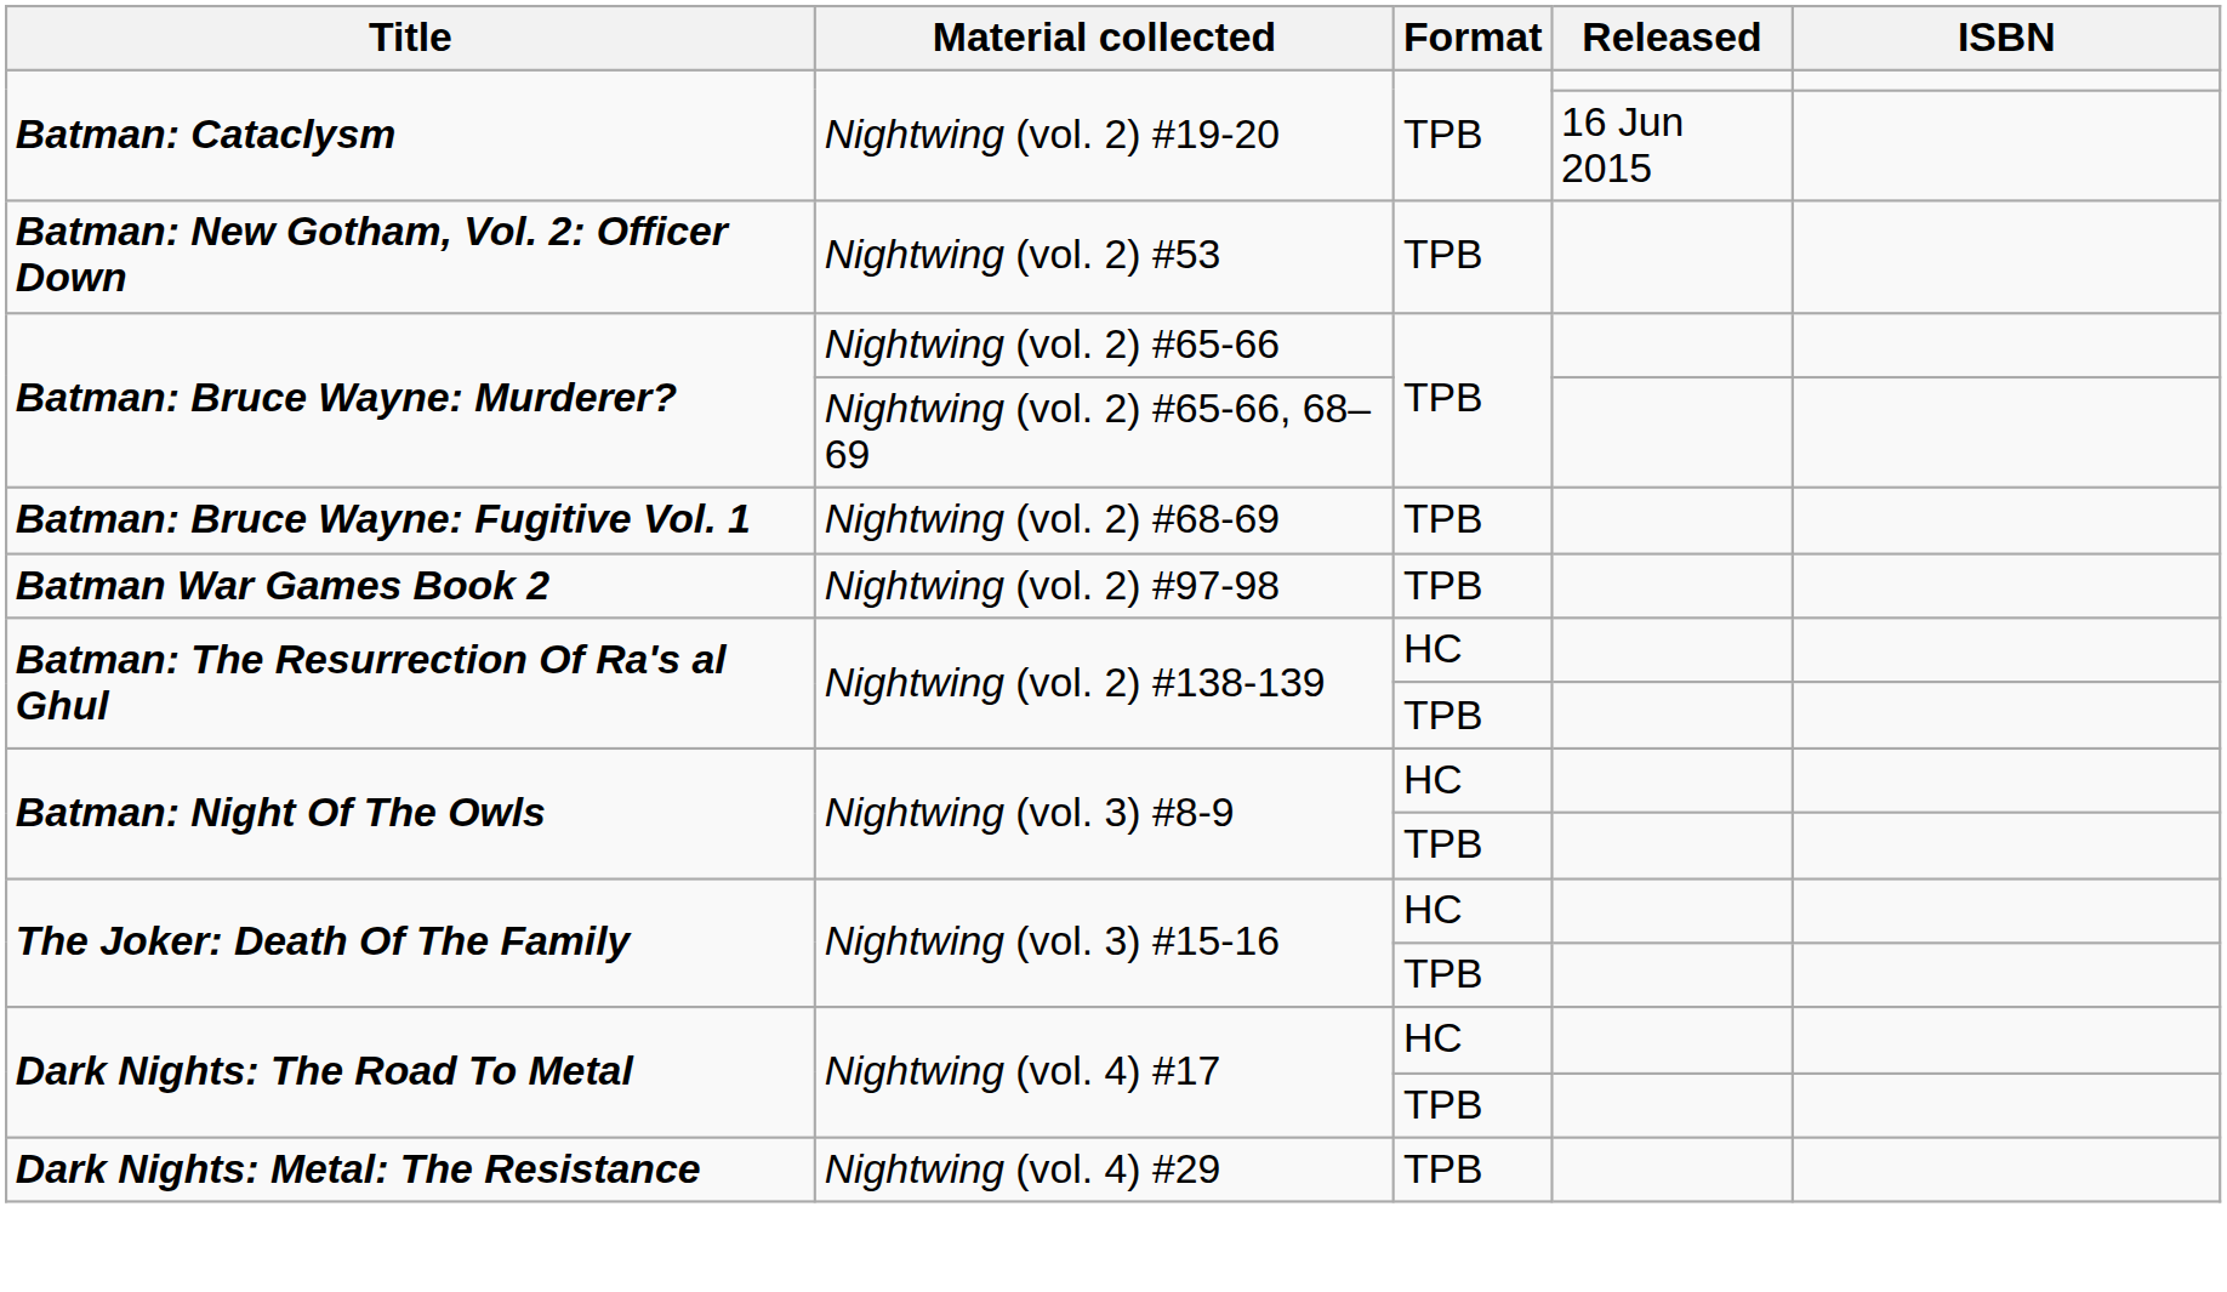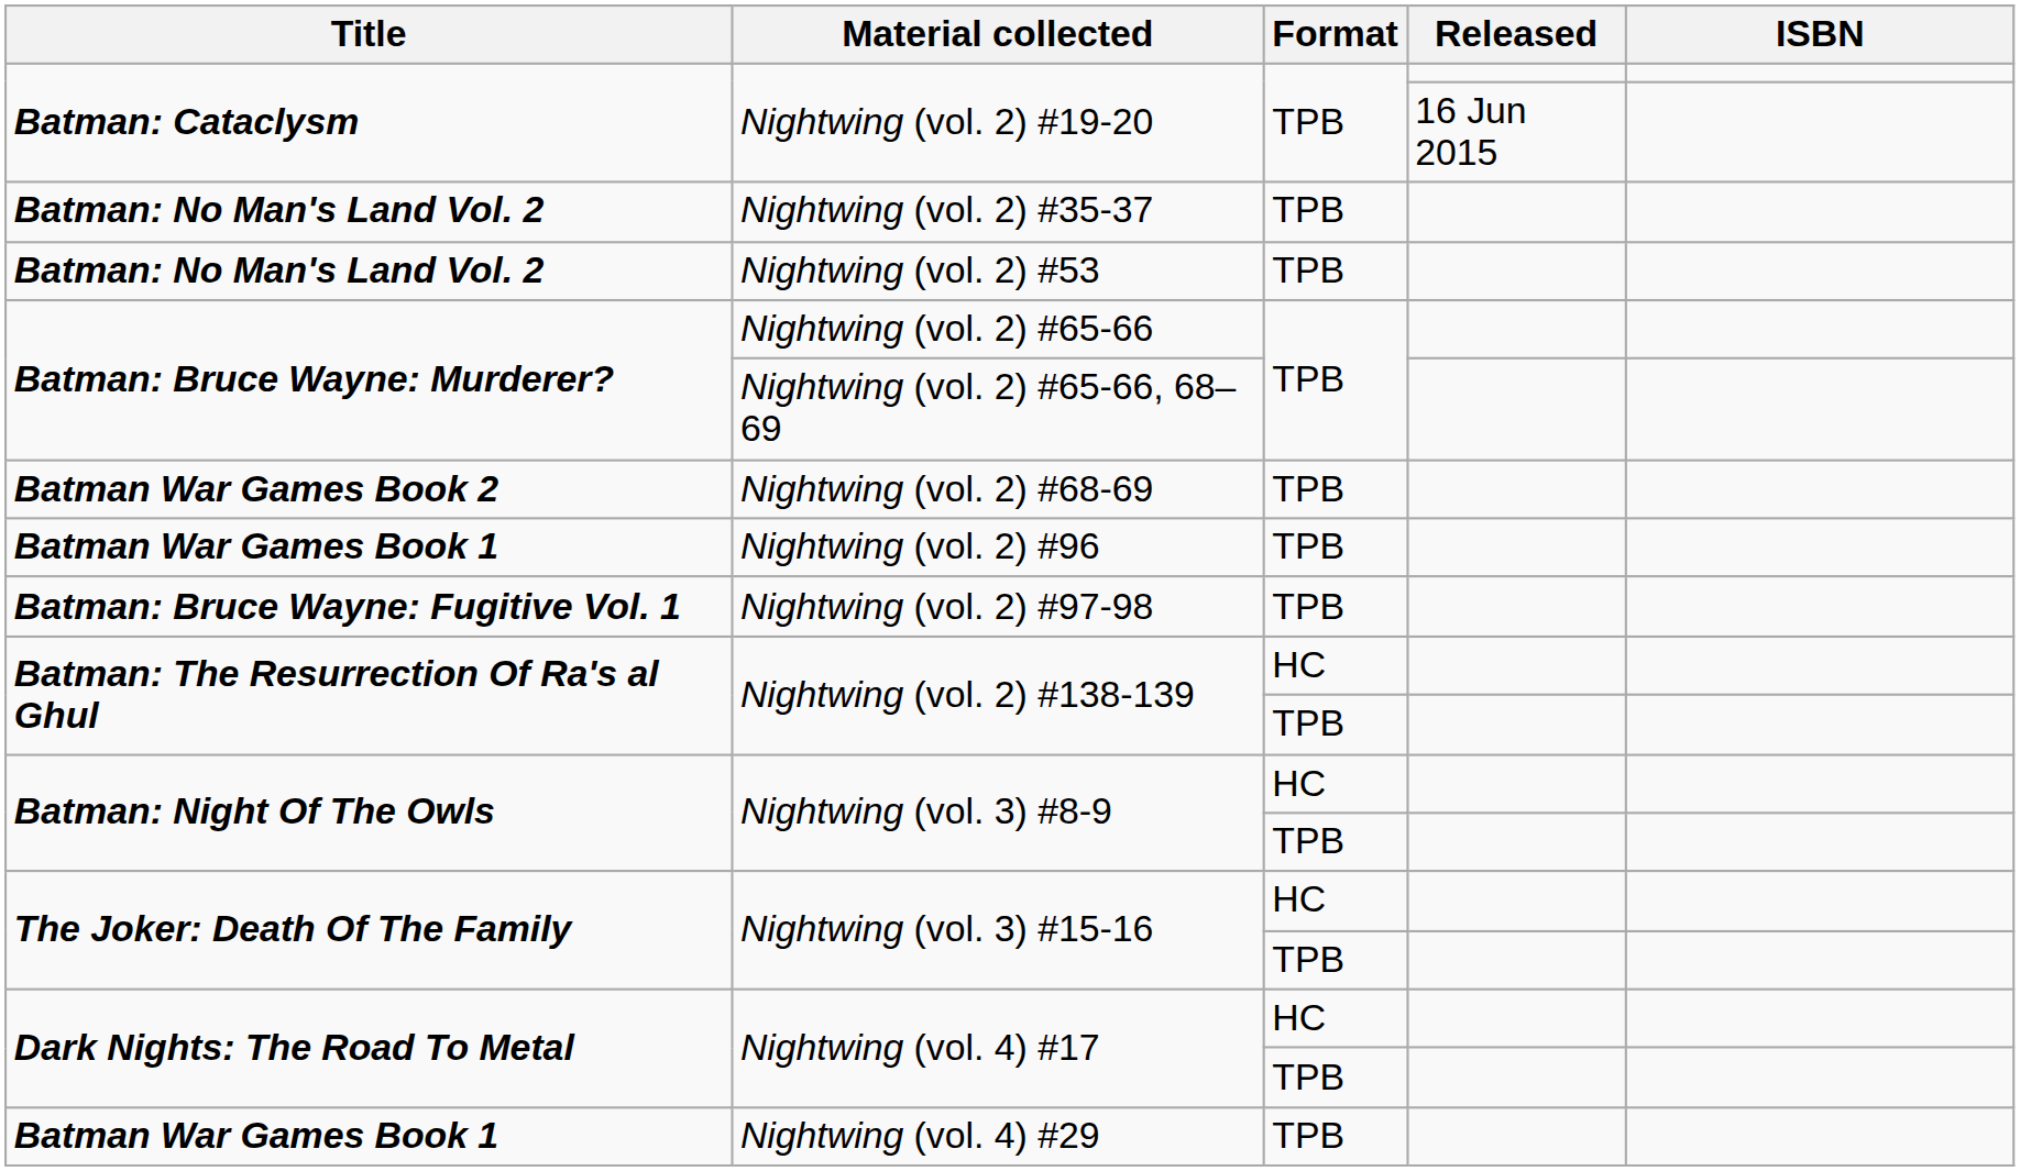+ row: Batman: No Man's Land Vol. 2 | Nightwing (vol. 2) #35-37 | TPB
Nightwing (vol. 2) #53 | Title: Batman: New Gotham, Vol. 2: Officer Down -> Batman: No Man's Land Vol. 2
Nightwing (vol. 2) #68-69 | Title: Batman: Bruce Wayne: Fugitive Vol. 1 -> Batman War Games Book 2
+ row: Batman War Games Book 1 | Nightwing (vol. 2) #96 | TPB
Nightwing (vol. 2) #97-98 | Title: Batman War Games Book 2 -> Batman: Bruce Wayne: Fugitive Vol. 1
Nightwing (vol. 4) #29 | Title: Dark Nights: Metal: The Resistance -> Batman War Games Book 1
